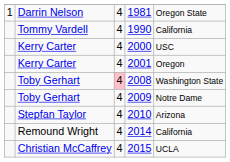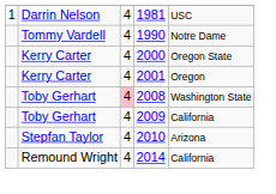1981 | column 5: Oregon State -> USC
1990 | column 5: California -> Notre Dame
2000 | column 5: USC -> Oregon State
2009 | column 5: Notre Dame -> California
- row: Christian McCaffrey | 4 | 2015 | UCLA
